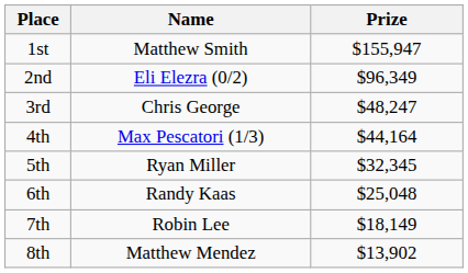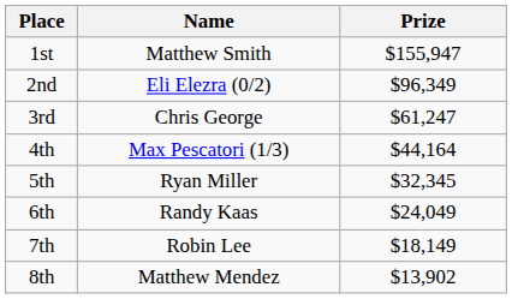3rd | Prize: $48,247 -> $61,247
6th | Prize: $25,048 -> $24,049
